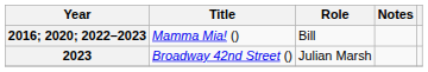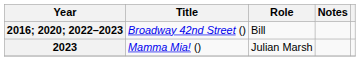2016; 2020; 2022–2023 | Title: Mamma Mia! () -> Broadway 42nd Street ()
2023 | Title: Broadway 42nd Street () -> Mamma Mia! ()
